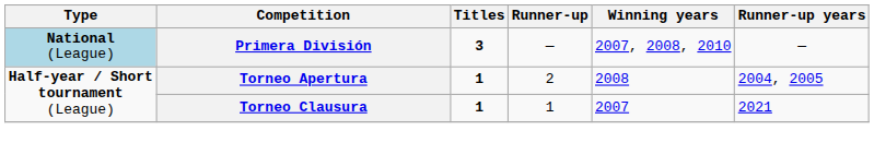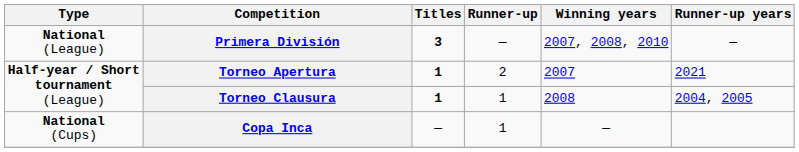Primera División | Type: lightblue background -> no background
Torneo Apertura | Winning years: 2008 -> 2007
Torneo Apertura | Runner-up years: 2004, 2005 -> 2021
Torneo Clausura | Winning years: 2007 -> 2008
Torneo Clausura | Runner-up years: 2021 -> 2004, 2005
+ row: National (Cups) | Copa Inca | — | 1 | —
